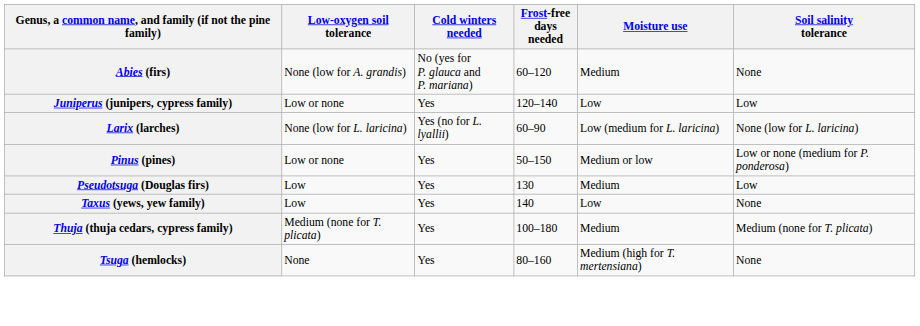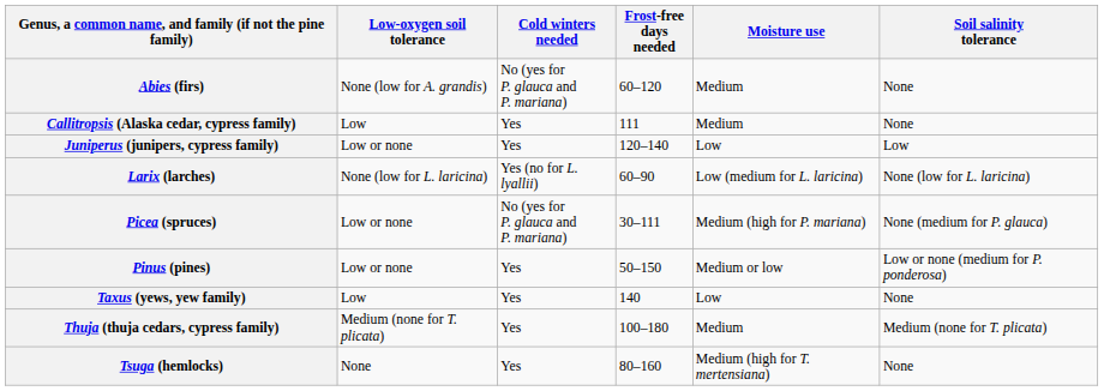+ row: Callitropsis (Alaska cedar, cypress family) | Low | Yes | 111 | Medium | None
+ row: Picea (spruces) | Low or none | No (yes for P. glauca and P. mariana) | 30–111 | Medium (high for P. mariana) | None (medium for P. glauca)
- row: Pseudotsuga (Douglas firs) | Low | Yes | 130 | Medium | Low
